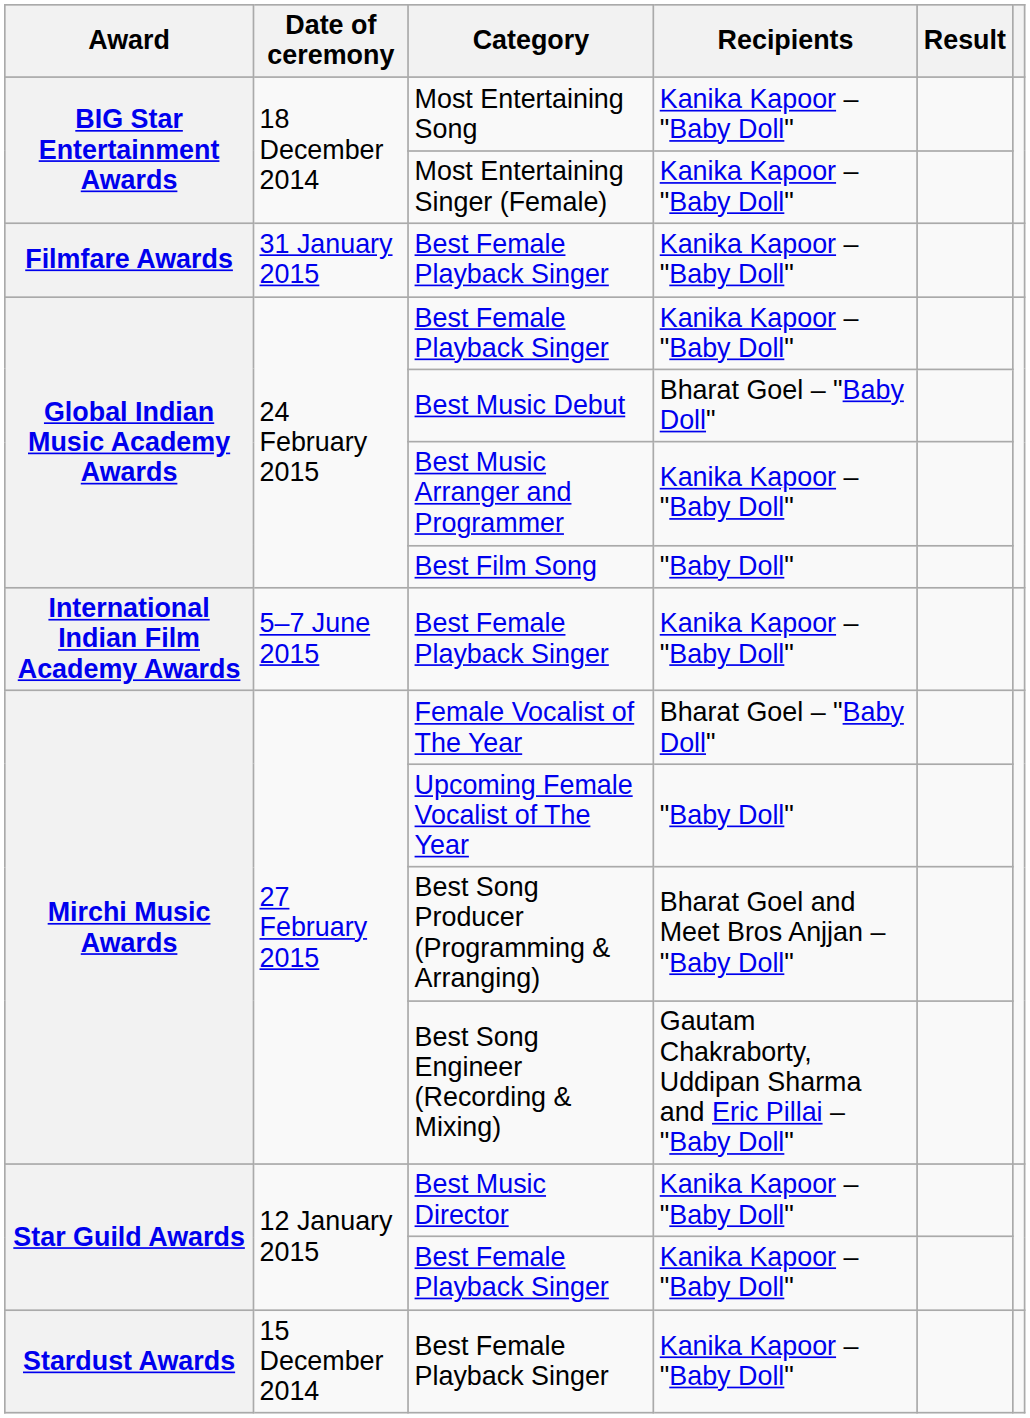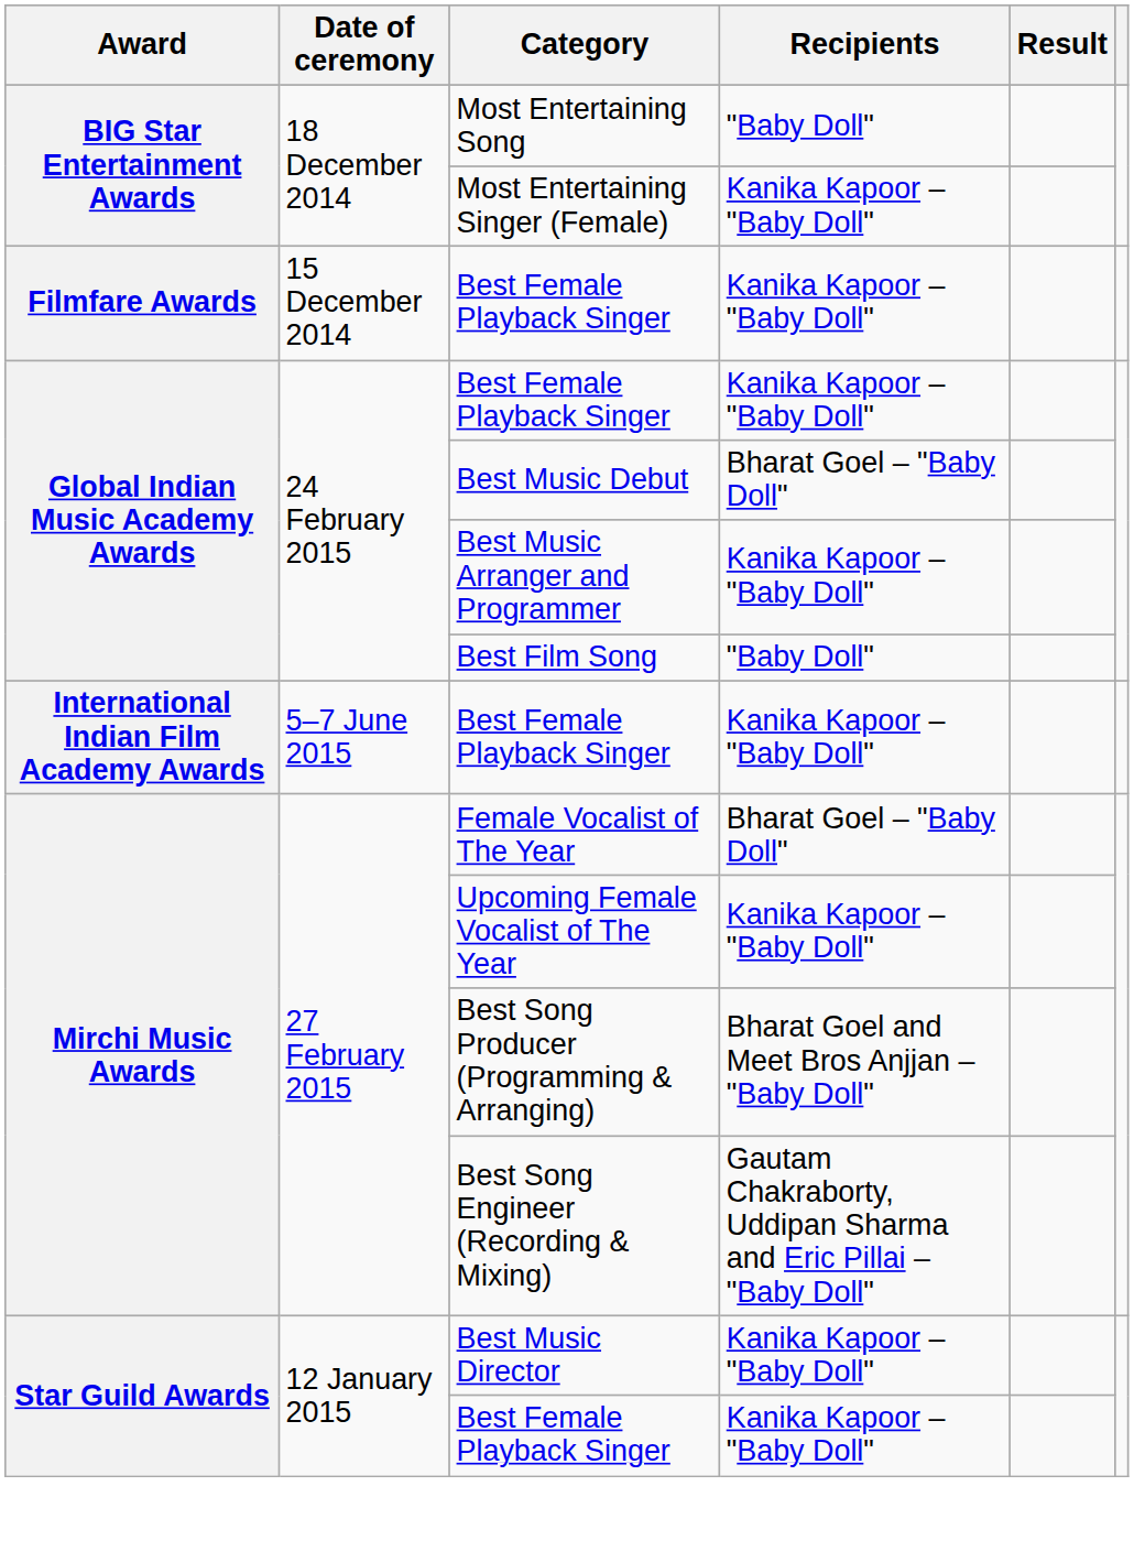Most Entertaining Song | Recipients: Kanika Kapoor – "Baby Doll" -> "Baby Doll"
Filmfare Awards / Best Female Playback Singer | Date of ceremony: 31 January 2015 -> 15 December 2014
Upcoming Female Vocalist of The Year | Recipients: "Baby Doll" -> Kanika Kapoor – "Baby Doll"
- row: Stardust Awards | 15 December 2014 | Best Female Playback Singer | Kanika Kapoor – "Baby Doll"
